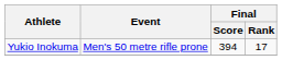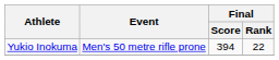Yukio Inokuma | Final / Rank: 17 -> 22
